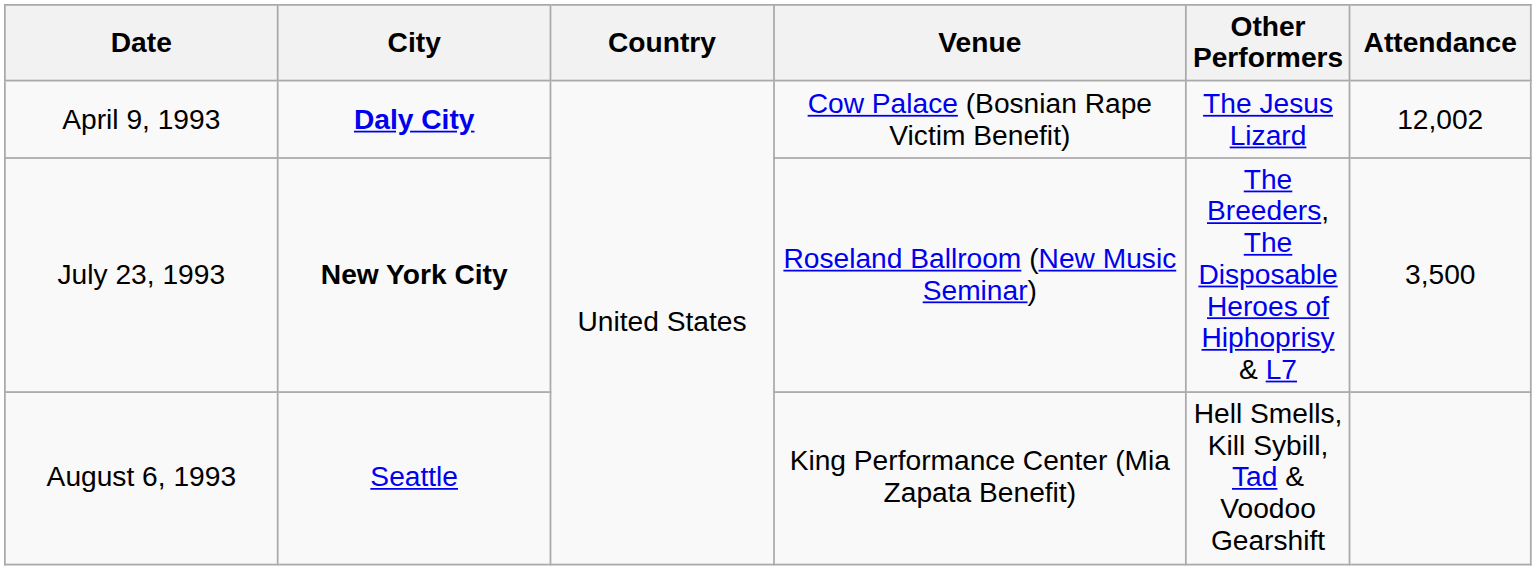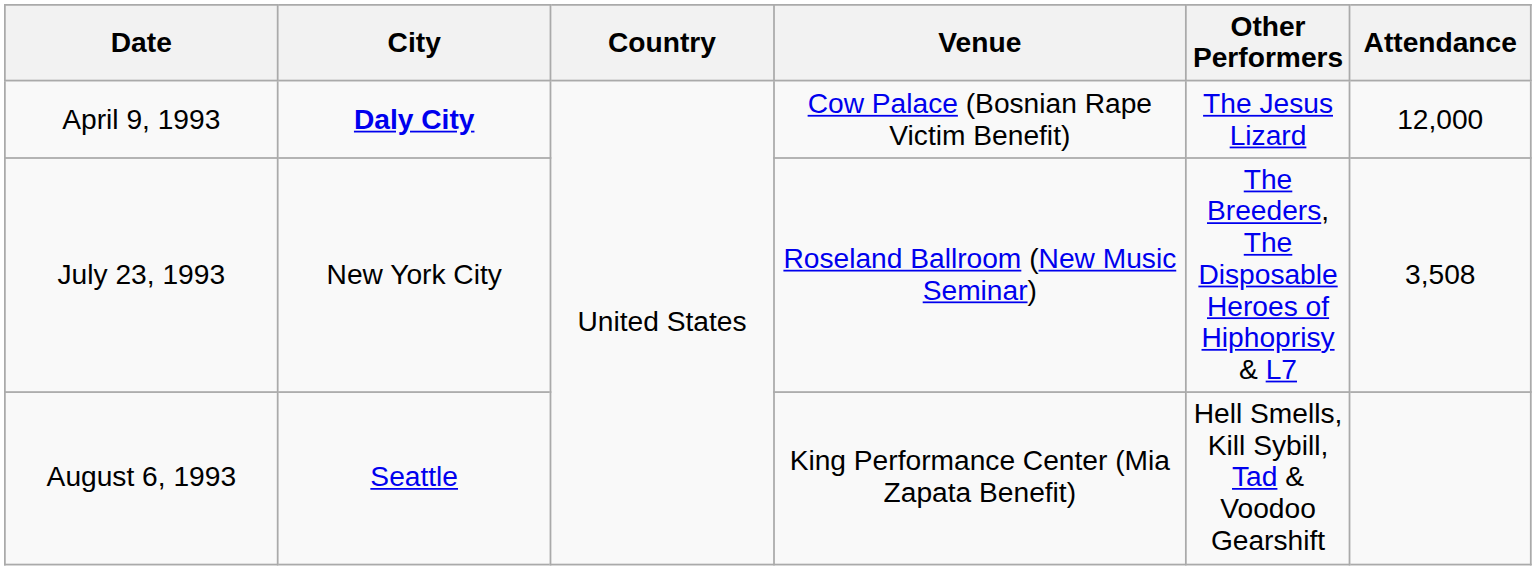April 9, 1993 | Attendance: 12,002 -> 12,000
July 23, 1993 | City: bold -> normal
July 23, 1993 | Attendance: 3,500 -> 3,508
